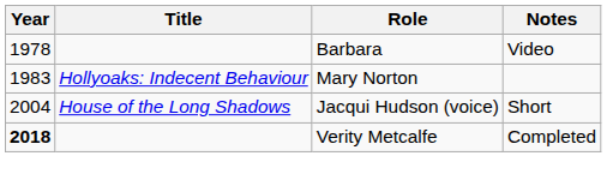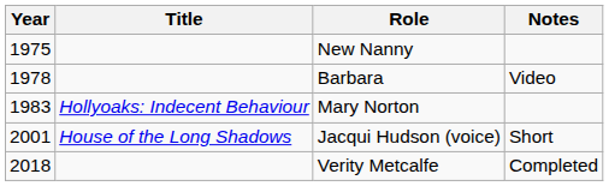+ row: 1975 | New Nanny
Jacqui Hudson (voice) | Year: 2004 -> 2001
Verity Metcalfe | Year: bold -> normal
